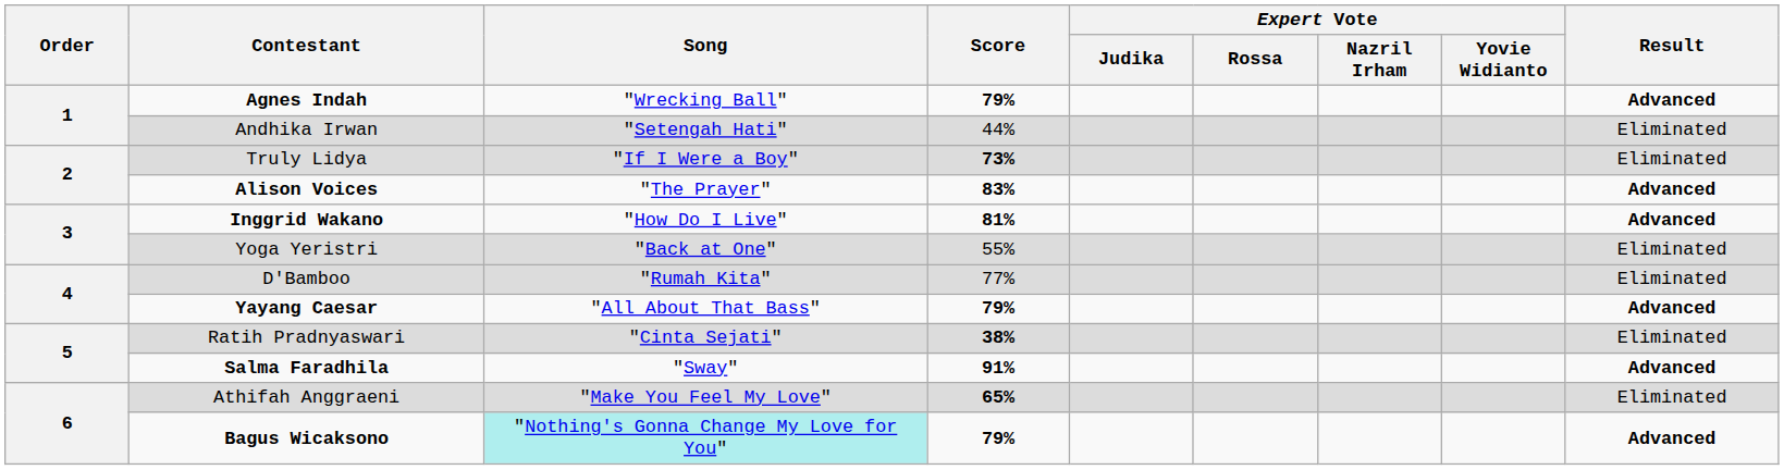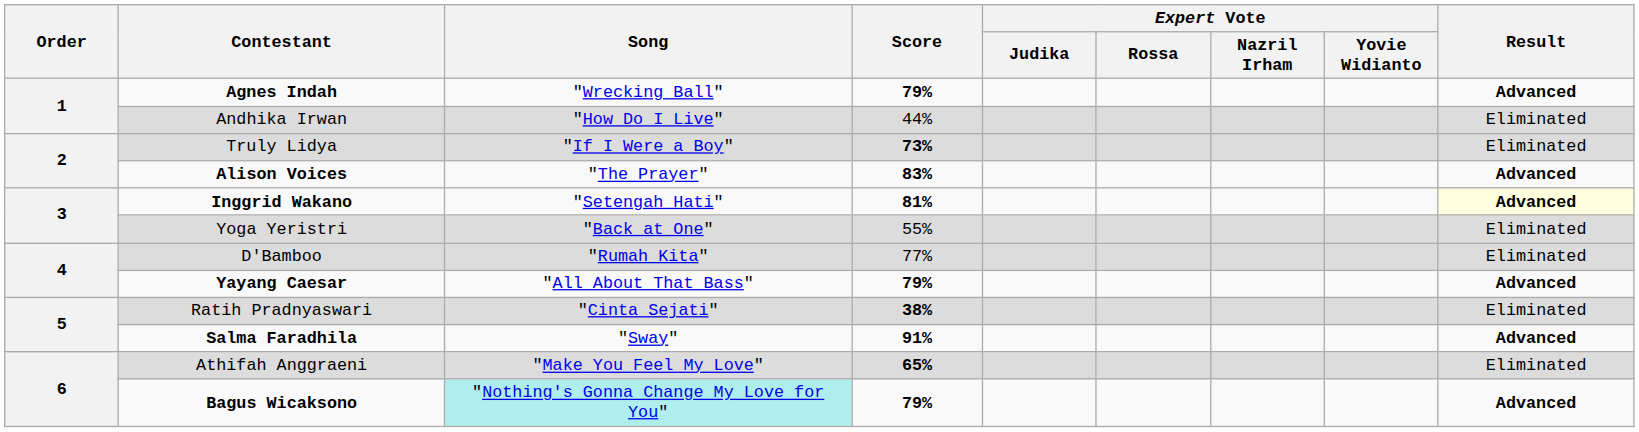Andhika Irwan | Song: "Setengah Hati" -> "How Do I Live"
Inggrid Wakano | Song: "How Do I Live" -> "Setengah Hati"
Inggrid Wakano | Result: no background -> lightyellow background
